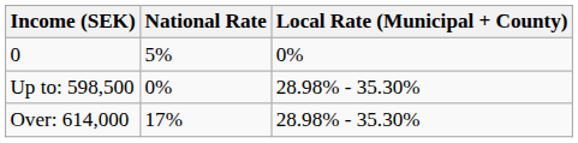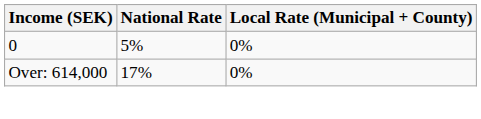- row: Up to: 598,500 | 0% | 28.98% - 35.30%
Over: 614,000 | Local Rate (Municipal + County): 28.98% - 35.30% -> 0%
